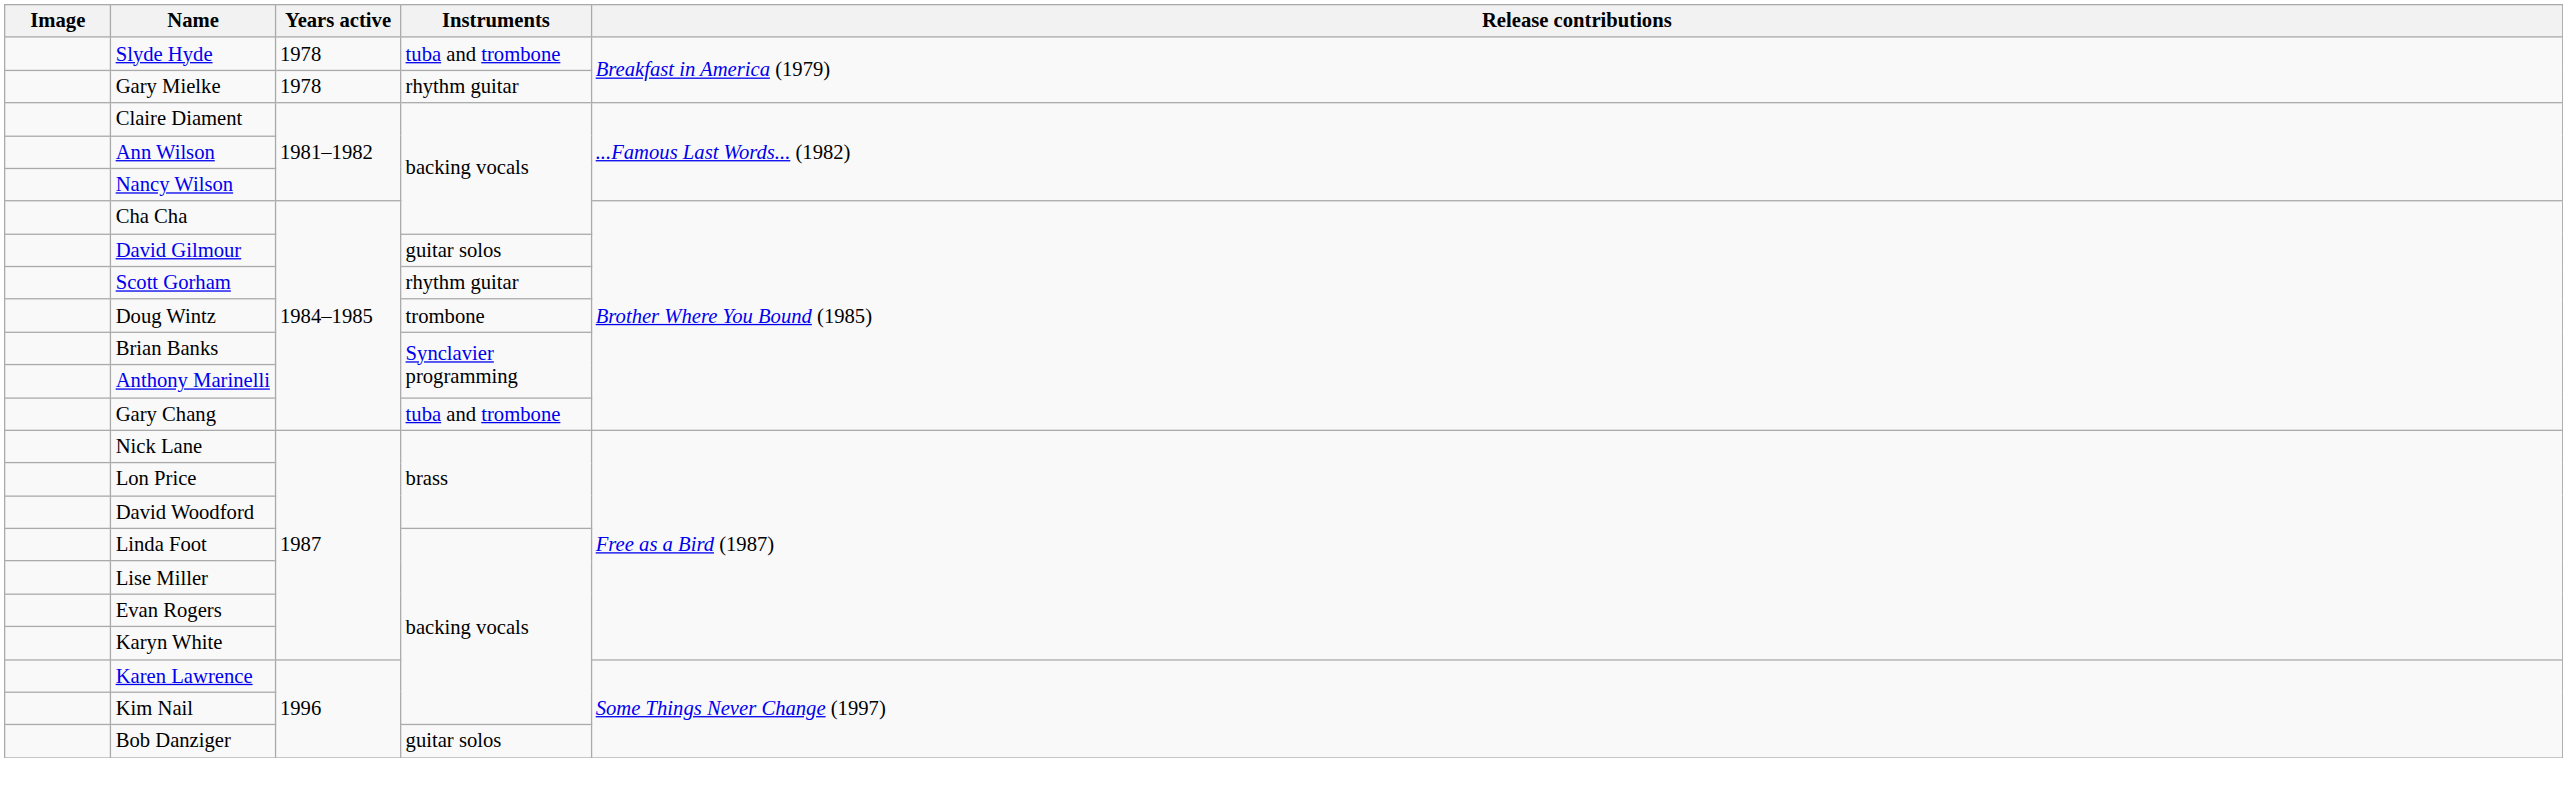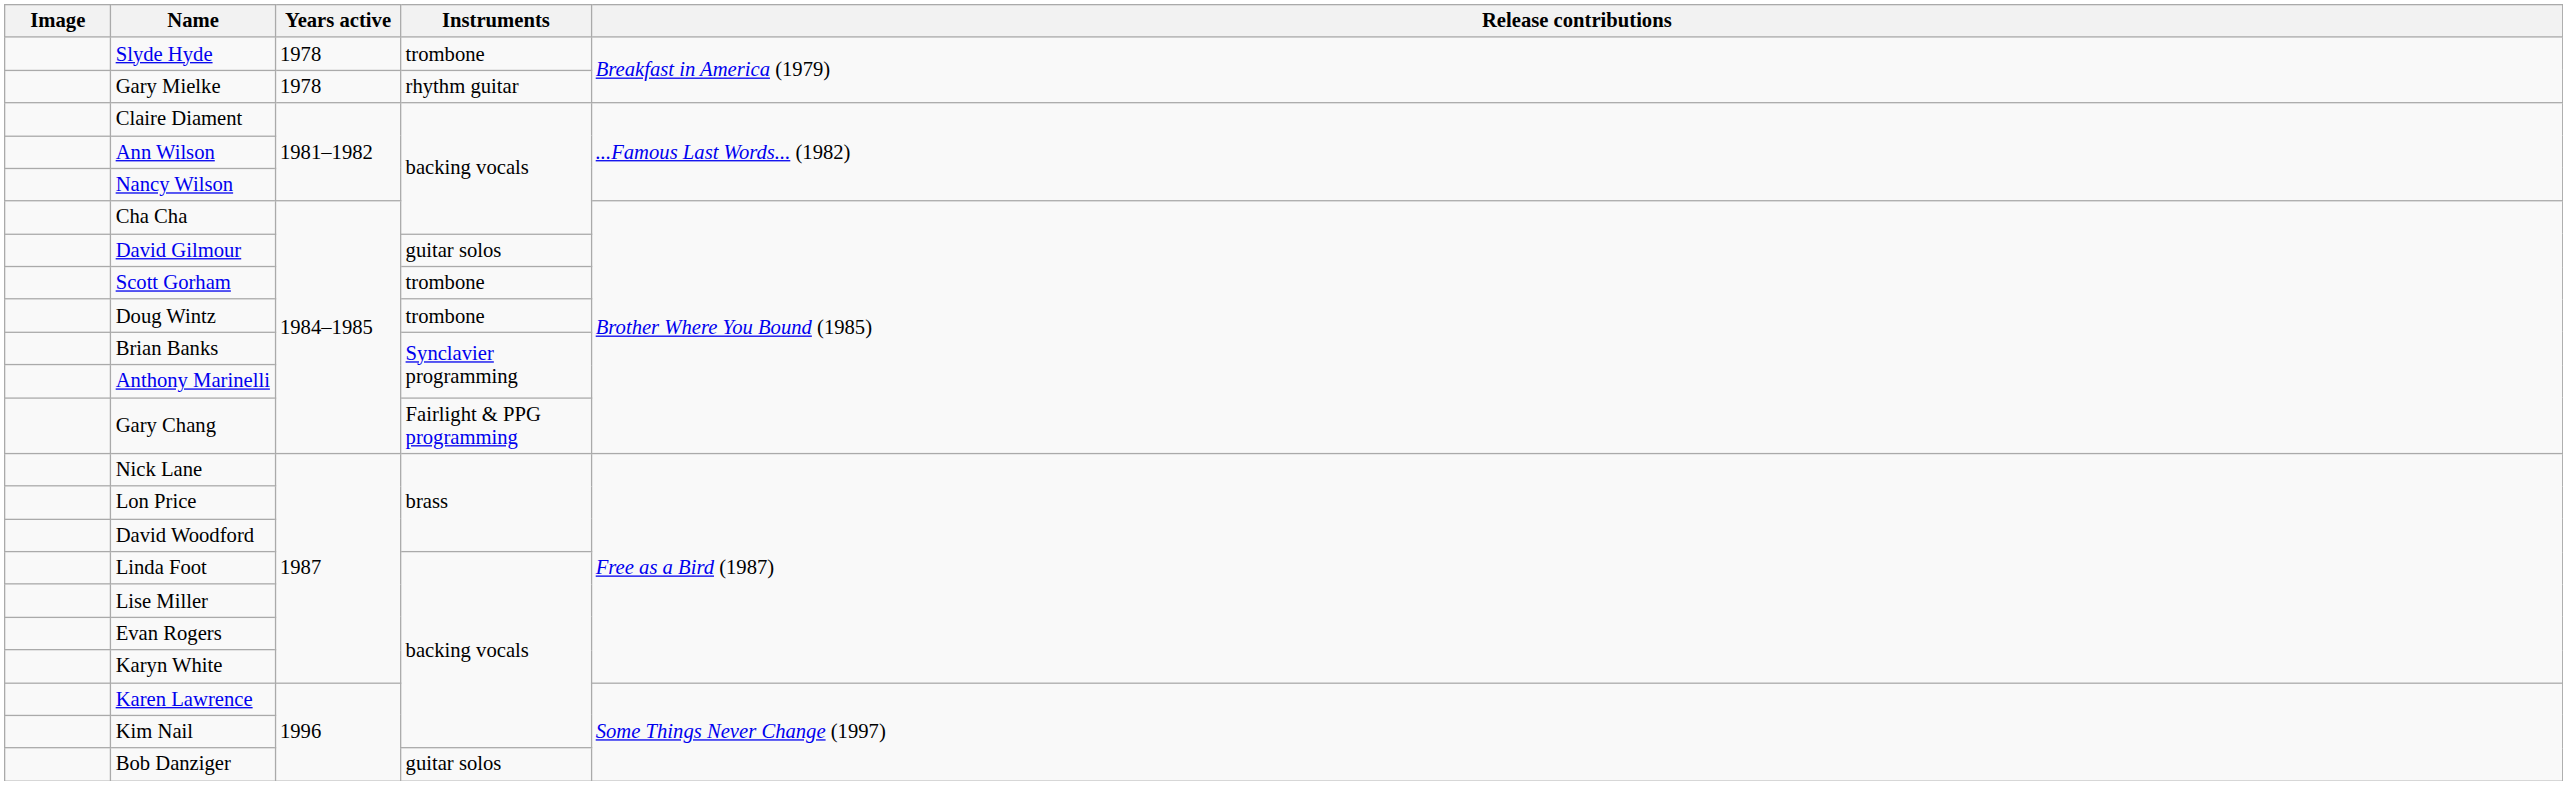Slyde Hyde | Instruments: tuba and trombone -> trombone
Scott Gorham | Instruments: rhythm guitar -> trombone
Gary Chang | Instruments: tuba and trombone -> Fairlight & PPG programming
